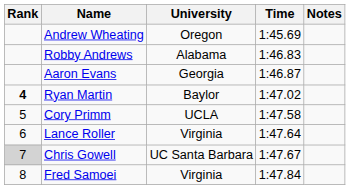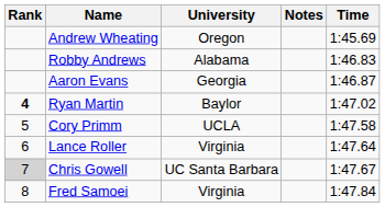columns swapped: Time <-> Notes
